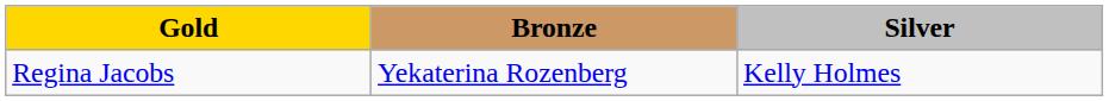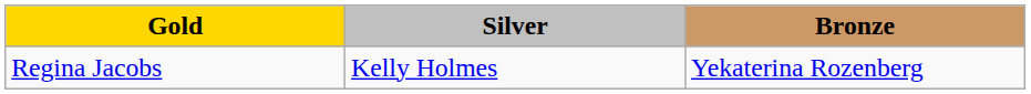columns swapped: Silver <-> Bronze
